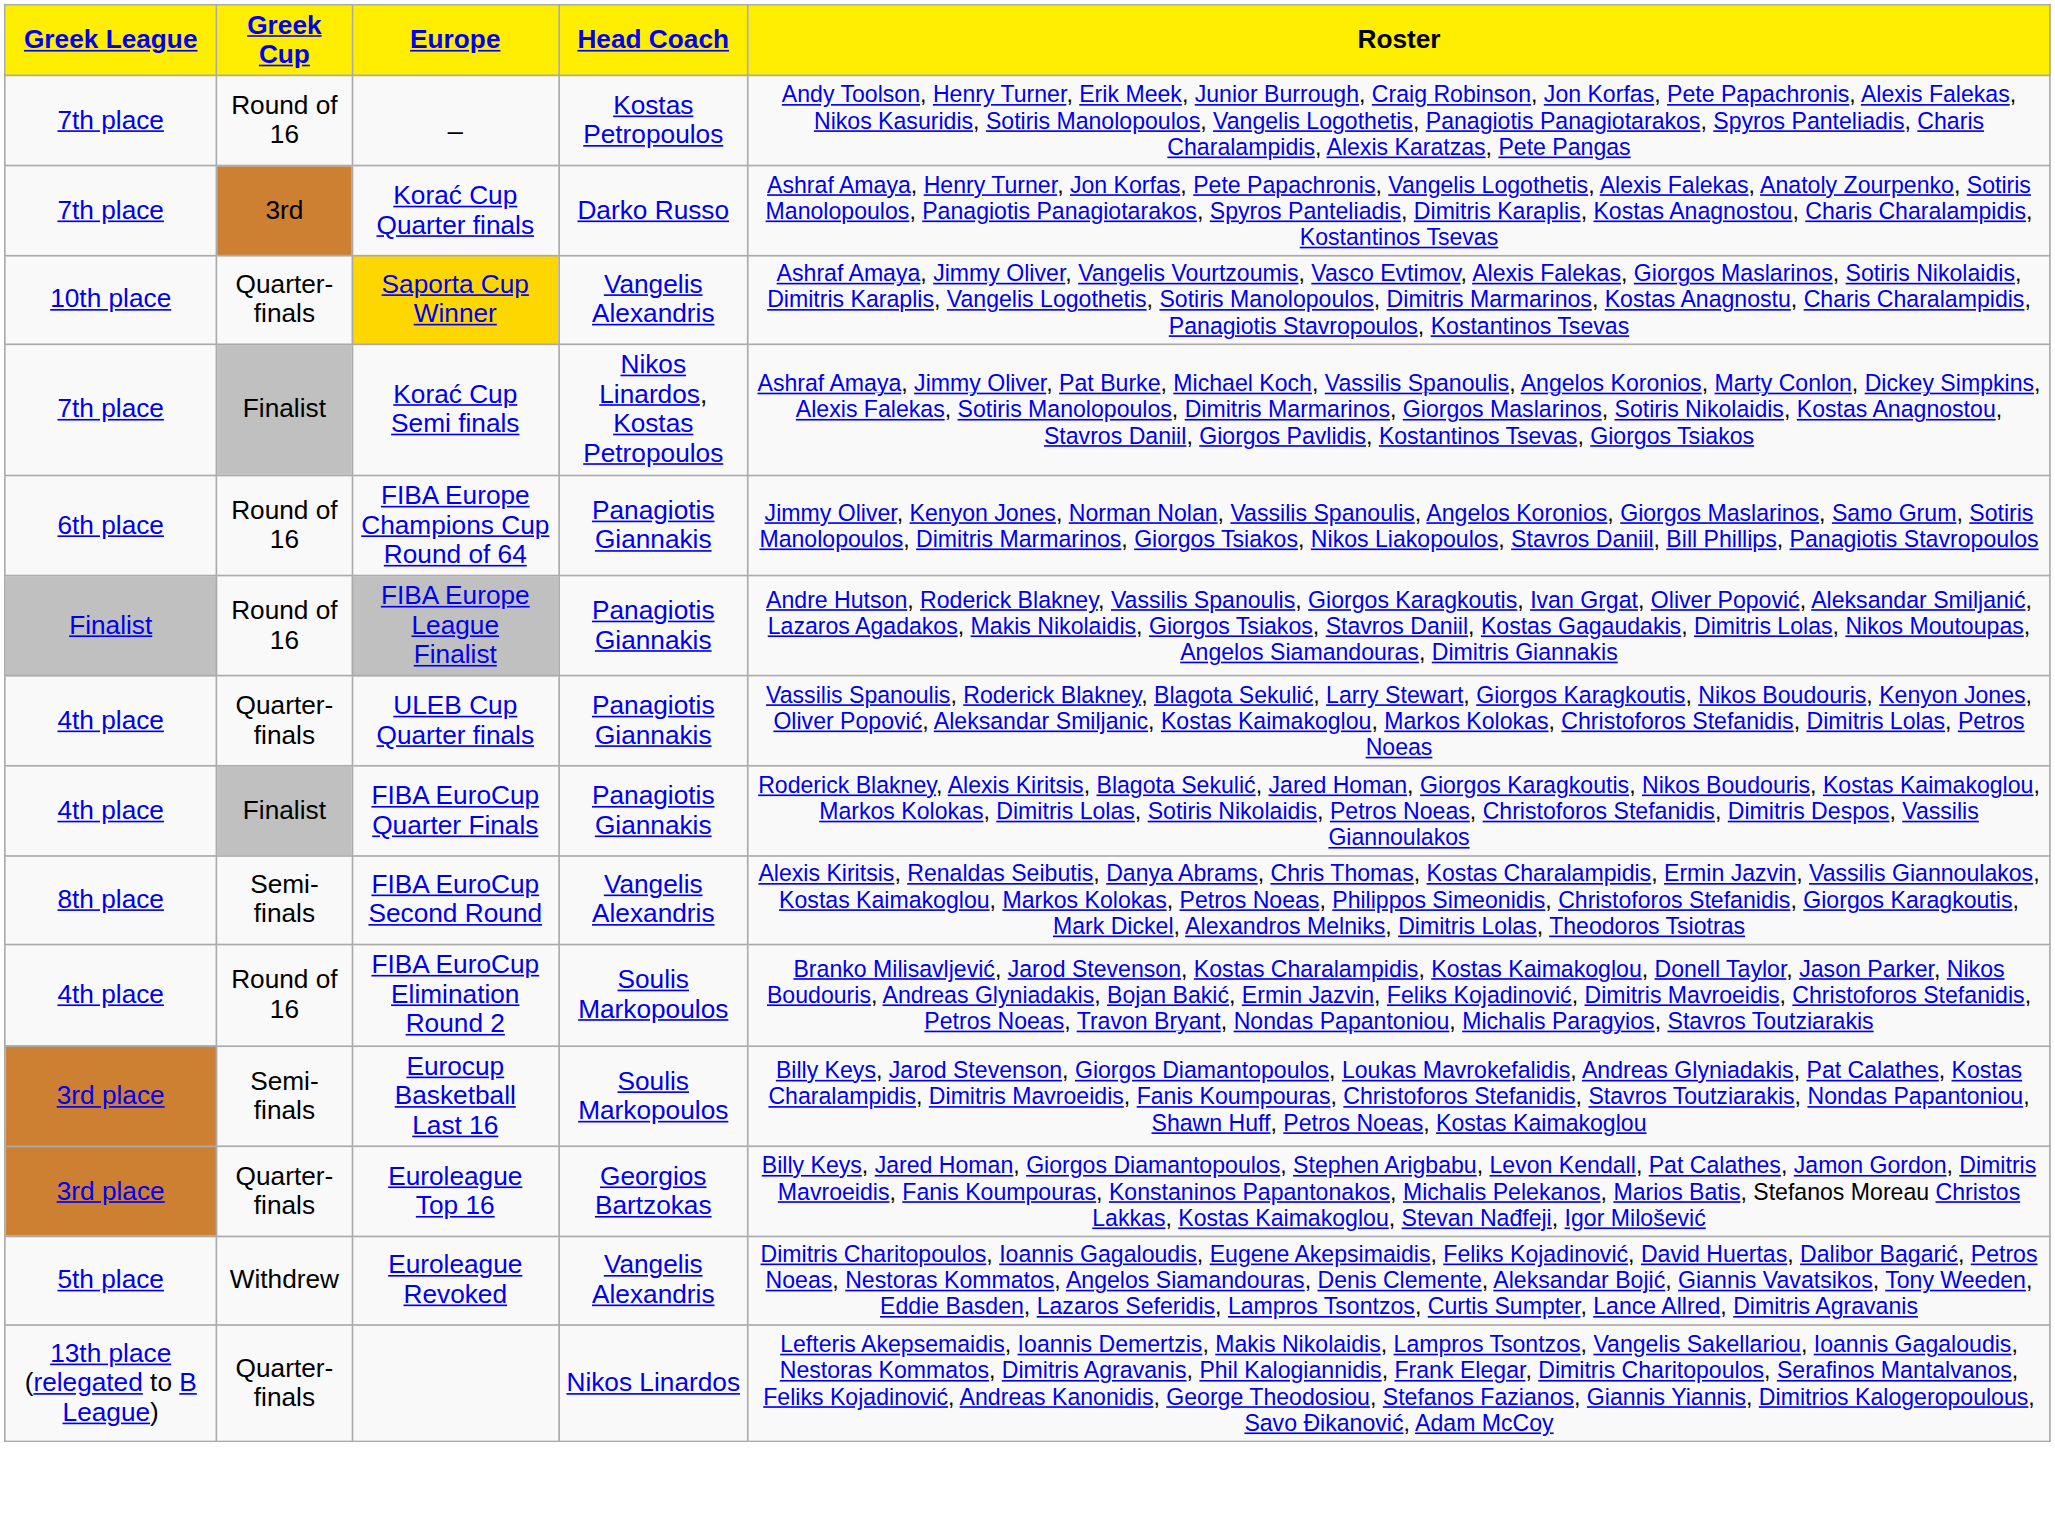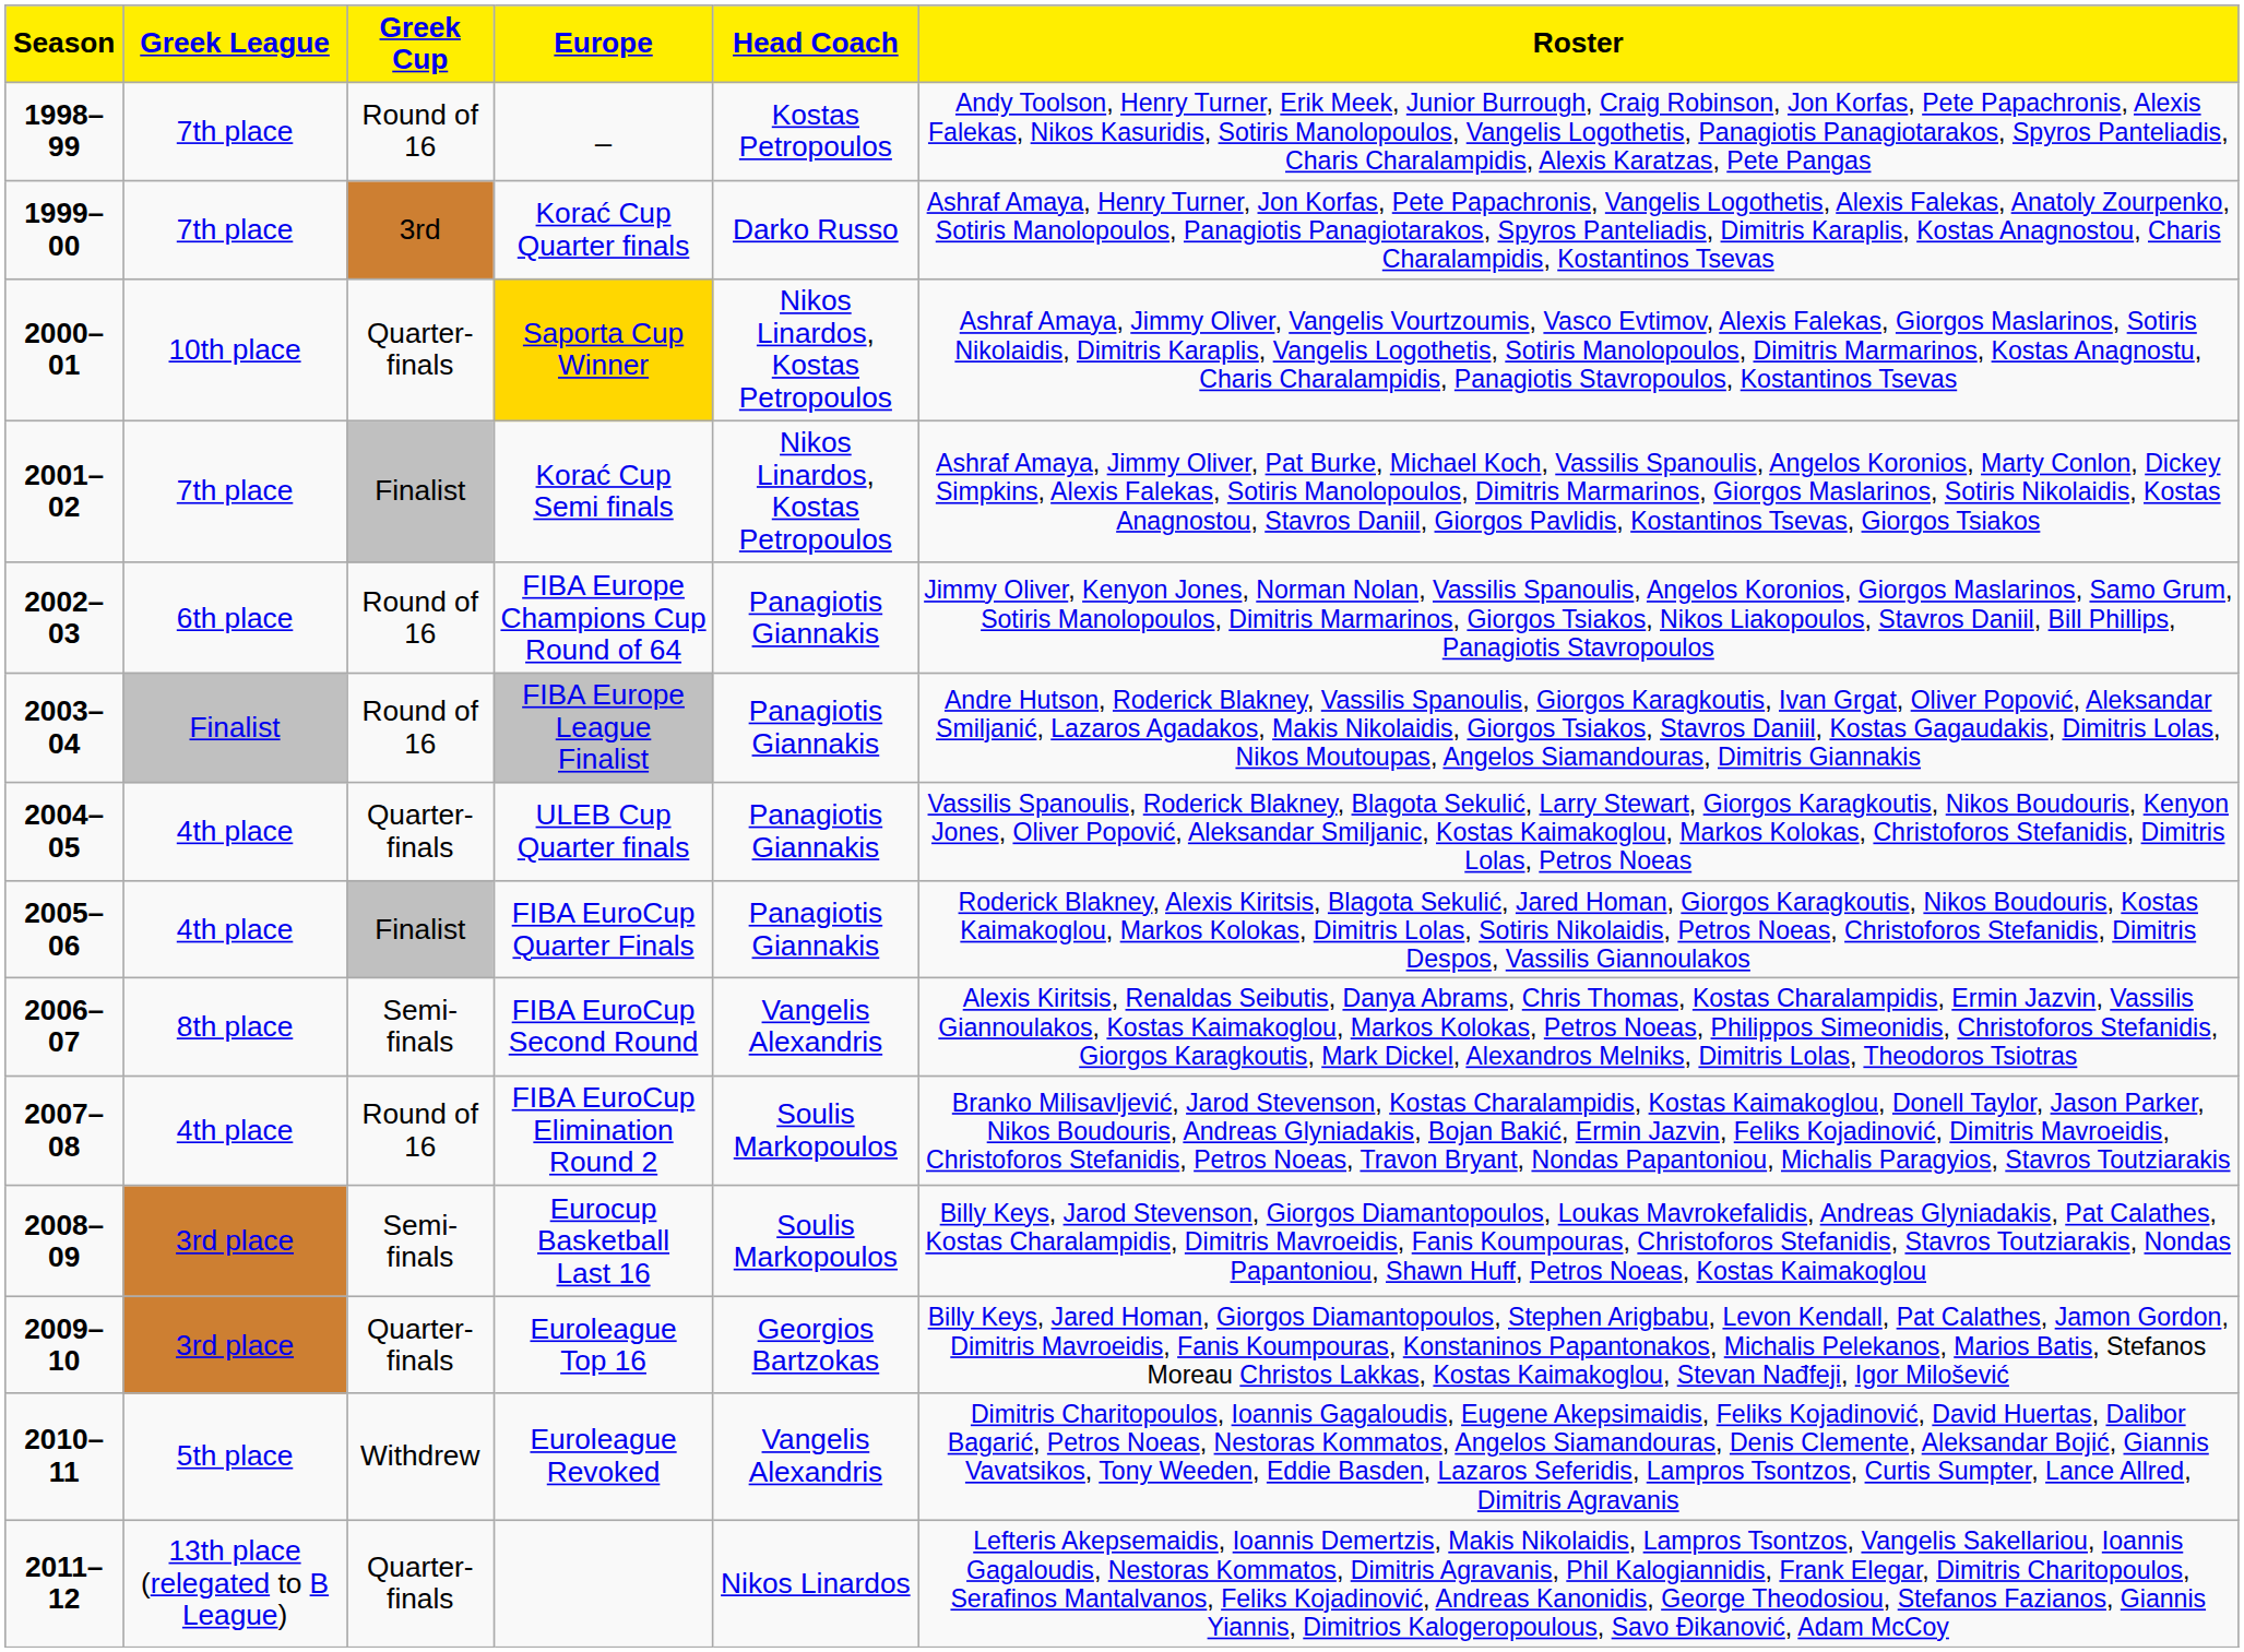+ column: Season | 1998–99 | 1999–00 | 2000–01 | 2001–02 | 2002–03 | 2003–04 | 2004–05 | 2005–06 | 2006–07 | 2007–08 | 2008–09 | 2009–10 | 2010–11 | 2011–12
Saporta Cup Winner | Head Coach: Vangelis Alexandris -> Nikos Linardos, Kostas Petropoulos
